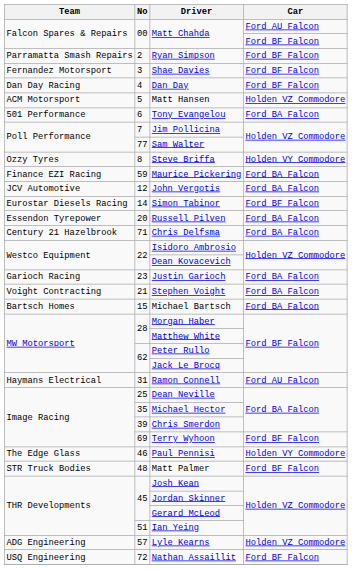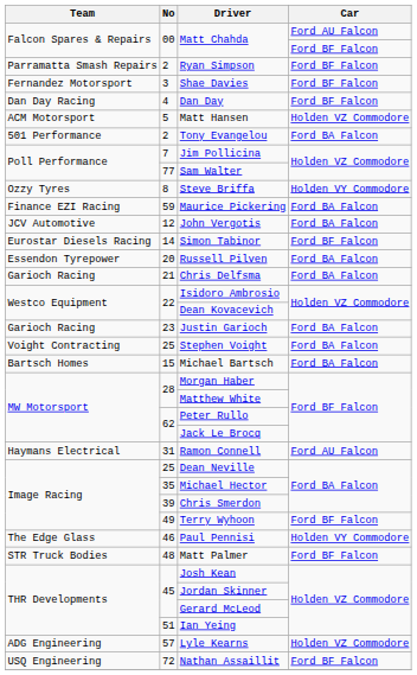Tony Evangelou | No: 6 -> 2
Chris Delfsma | Team: Century 21 Hazelbrook -> Garioch Racing
Chris Delfsma | No: 71 -> 21
Stephen Voight | No: 21 -> 25
Terry Wyhoon | No: 69 -> 49
